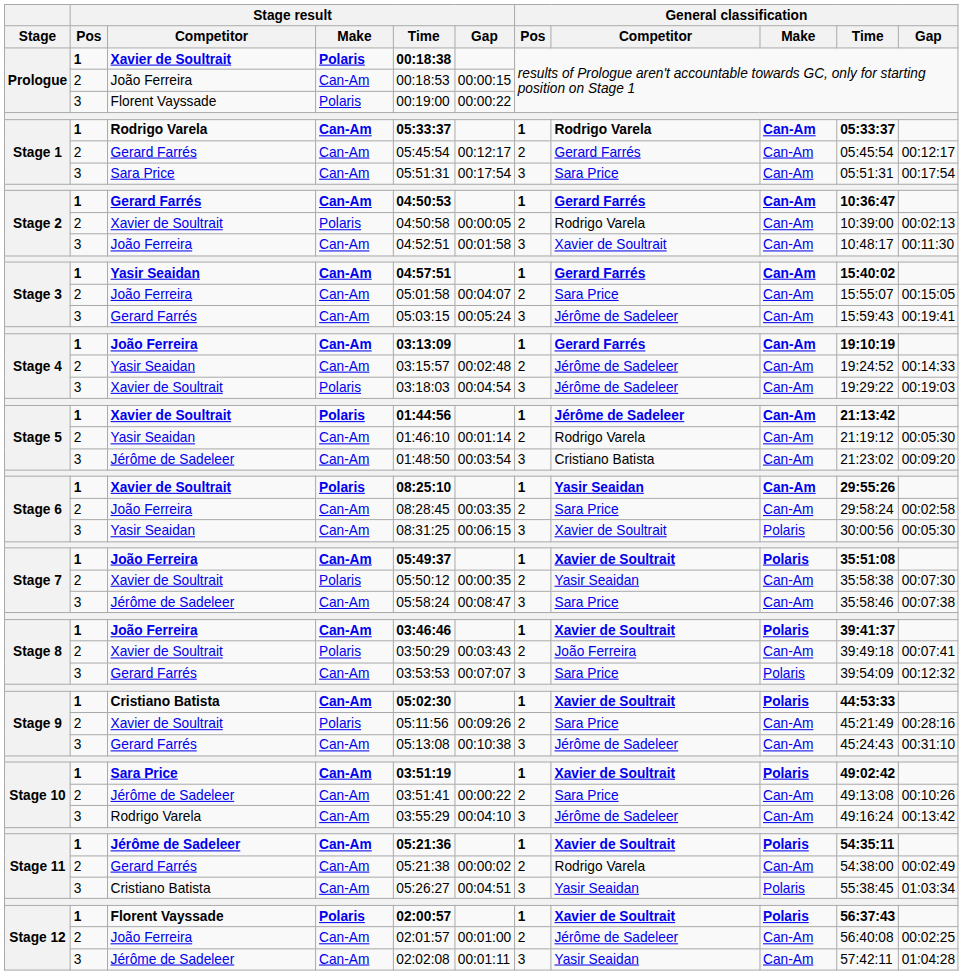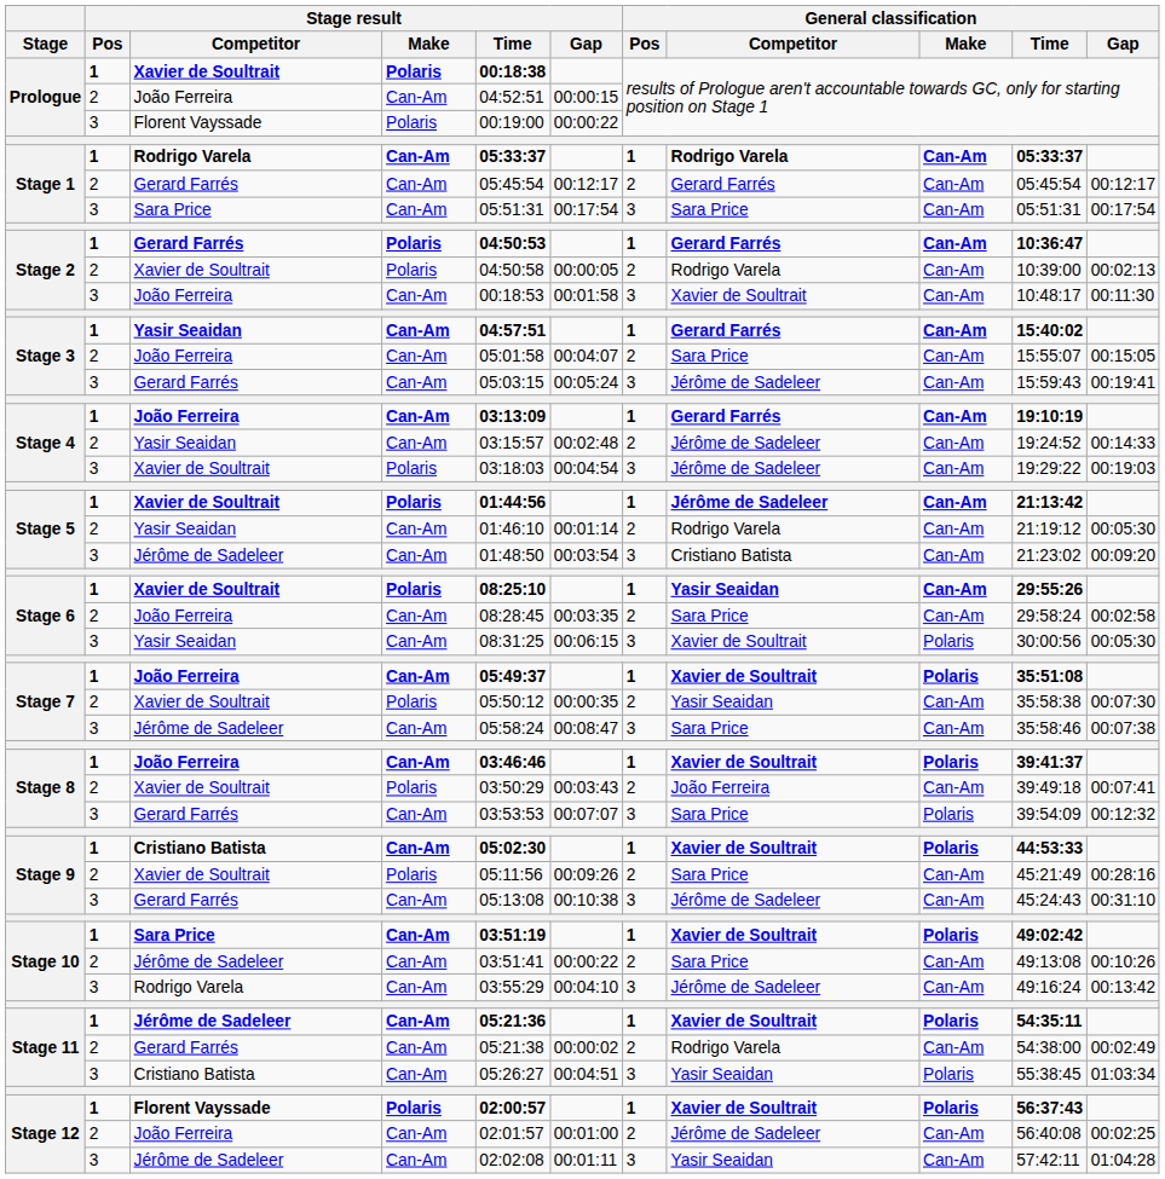Prologue / João Ferreira | Stage result / Time: 00:18:53 -> 04:52:51
Stage 2 / Gerard Farrés | Stage result / Make: Can-Am -> Polaris
Stage 2 / João Ferreira | Stage result / Time: 04:52:51 -> 00:18:53
